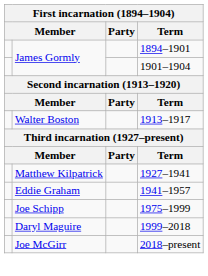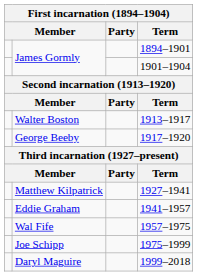+ row: George Beeby | 1917–1920
+ row: Wal Fife | 1957–1975
- row: Joe McGirr | 2018–present
